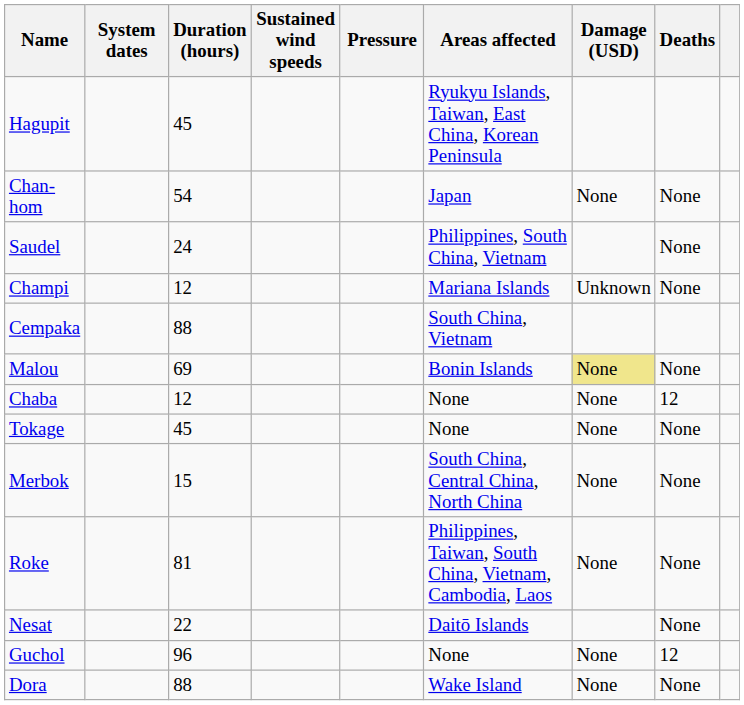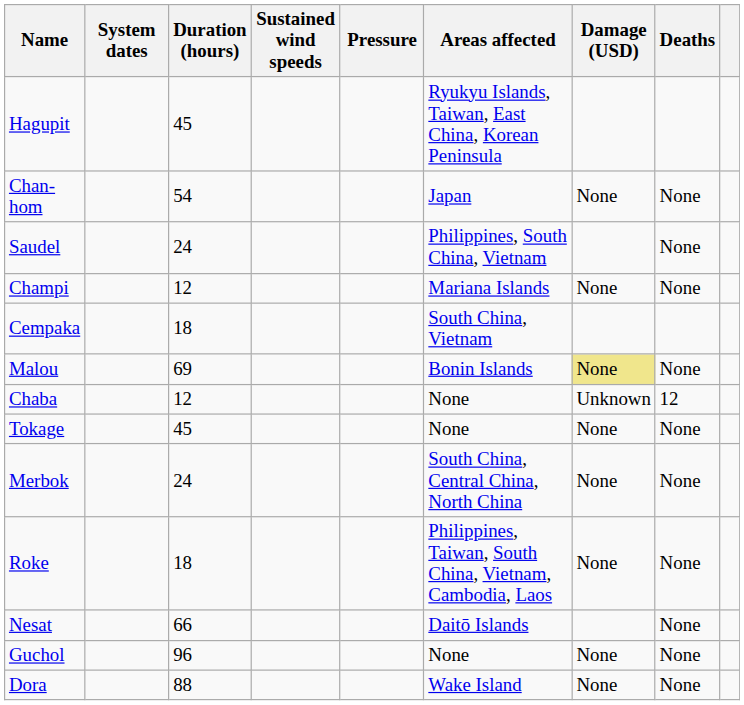Champi | Damage (USD): Unknown -> None
Cempaka | Duration (hours): 88 -> 18
Chaba | Damage (USD): None -> Unknown
Merbok | Duration (hours): 15 -> 24
Roke | Duration (hours): 81 -> 18
Nesat | Duration (hours): 22 -> 66
Guchol | Deaths: 12 -> None
